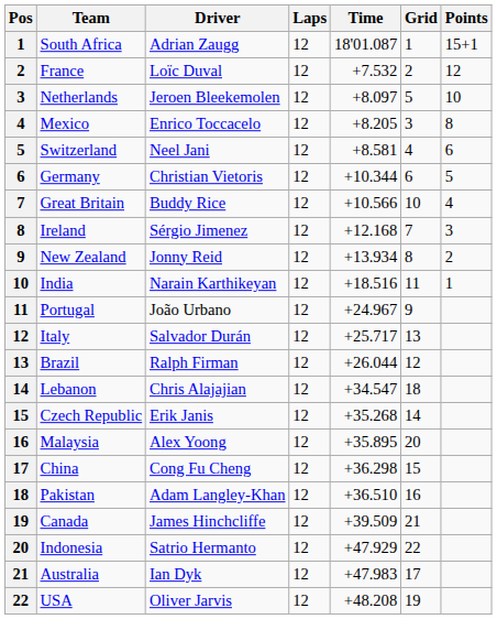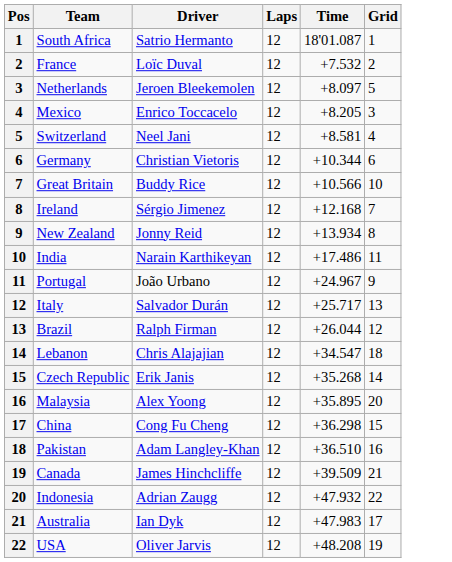- column: Points | 15+1 | 12 | 10 | 8 | 6 | 5 | 4 | 3 | 2 | 1
South Africa | Driver: Adrian Zaugg -> Satrio Hermanto
India | Time: +18.516 -> +17.486
Indonesia | Driver: Satrio Hermanto -> Adrian Zaugg
Indonesia | Time: +47.929 -> +47.932
